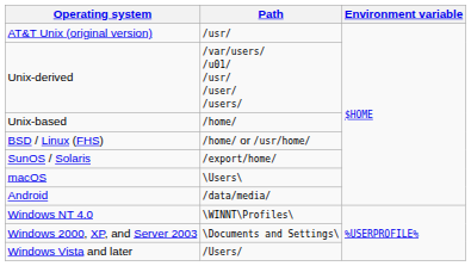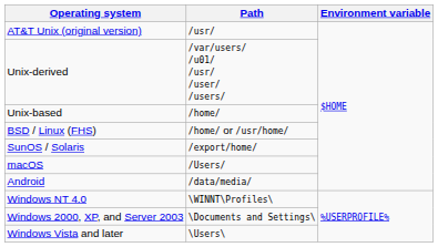macOS | Path: \Users\ -> /Users/
Windows Vista and later | Path: /Users/ -> \Users\
